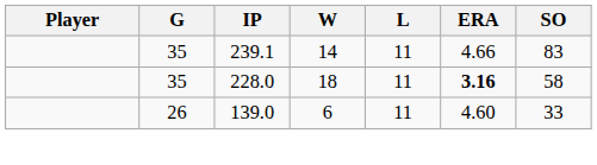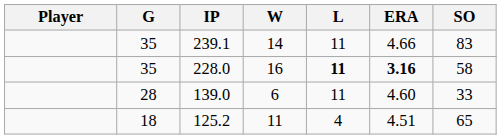228.0 | W: 18 -> 16
228.0 | L: normal -> bold
139.0 | G: 26 -> 28
+ row: 18 | 125.2 | 11 | 4 | 4.51 | 65
